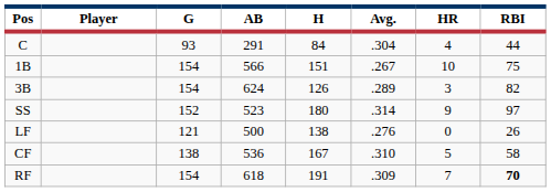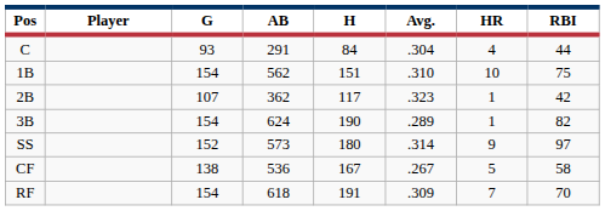1B | AB: 566 -> 562
1B | Avg.: .267 -> .310
+ row: 2B | 107 | 362 | 117 | .323 | 1 | 42
3B | H: 126 -> 190
3B | HR: 3 -> 1
SS | AB: 523 -> 573
- row: LF | 121 | 500 | 138 | .276 | 0 | 26
CF | Avg.: .310 -> .267
RF | RBI: bold -> normal
